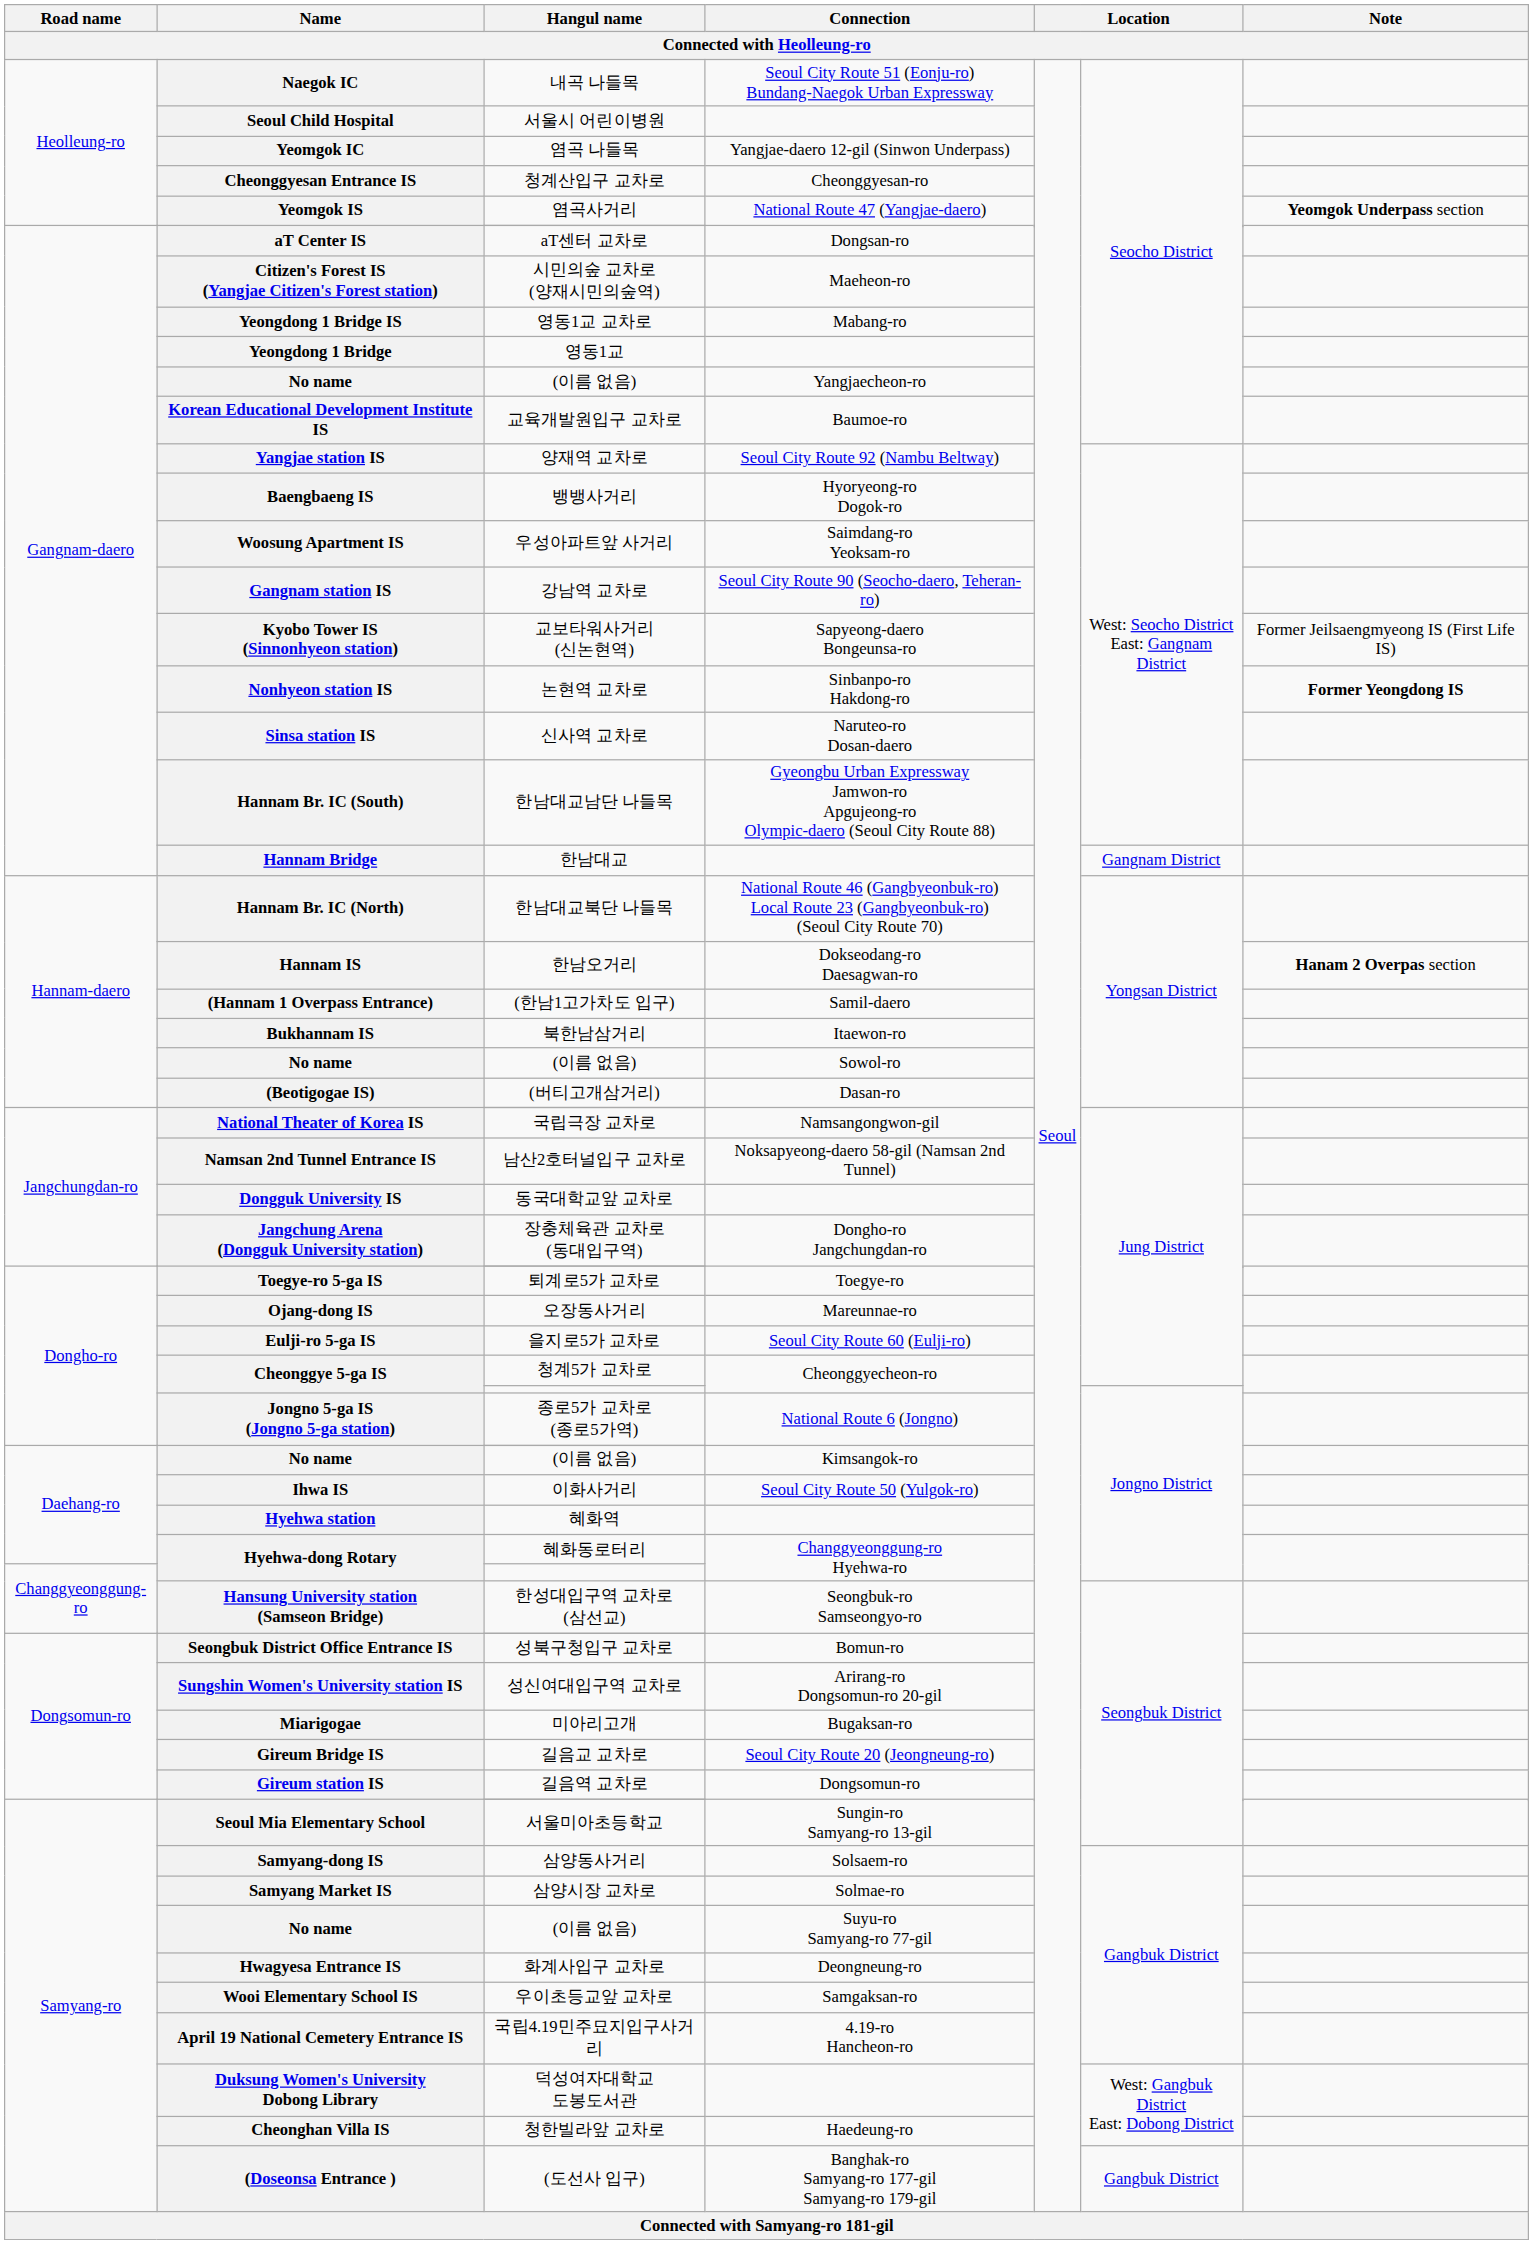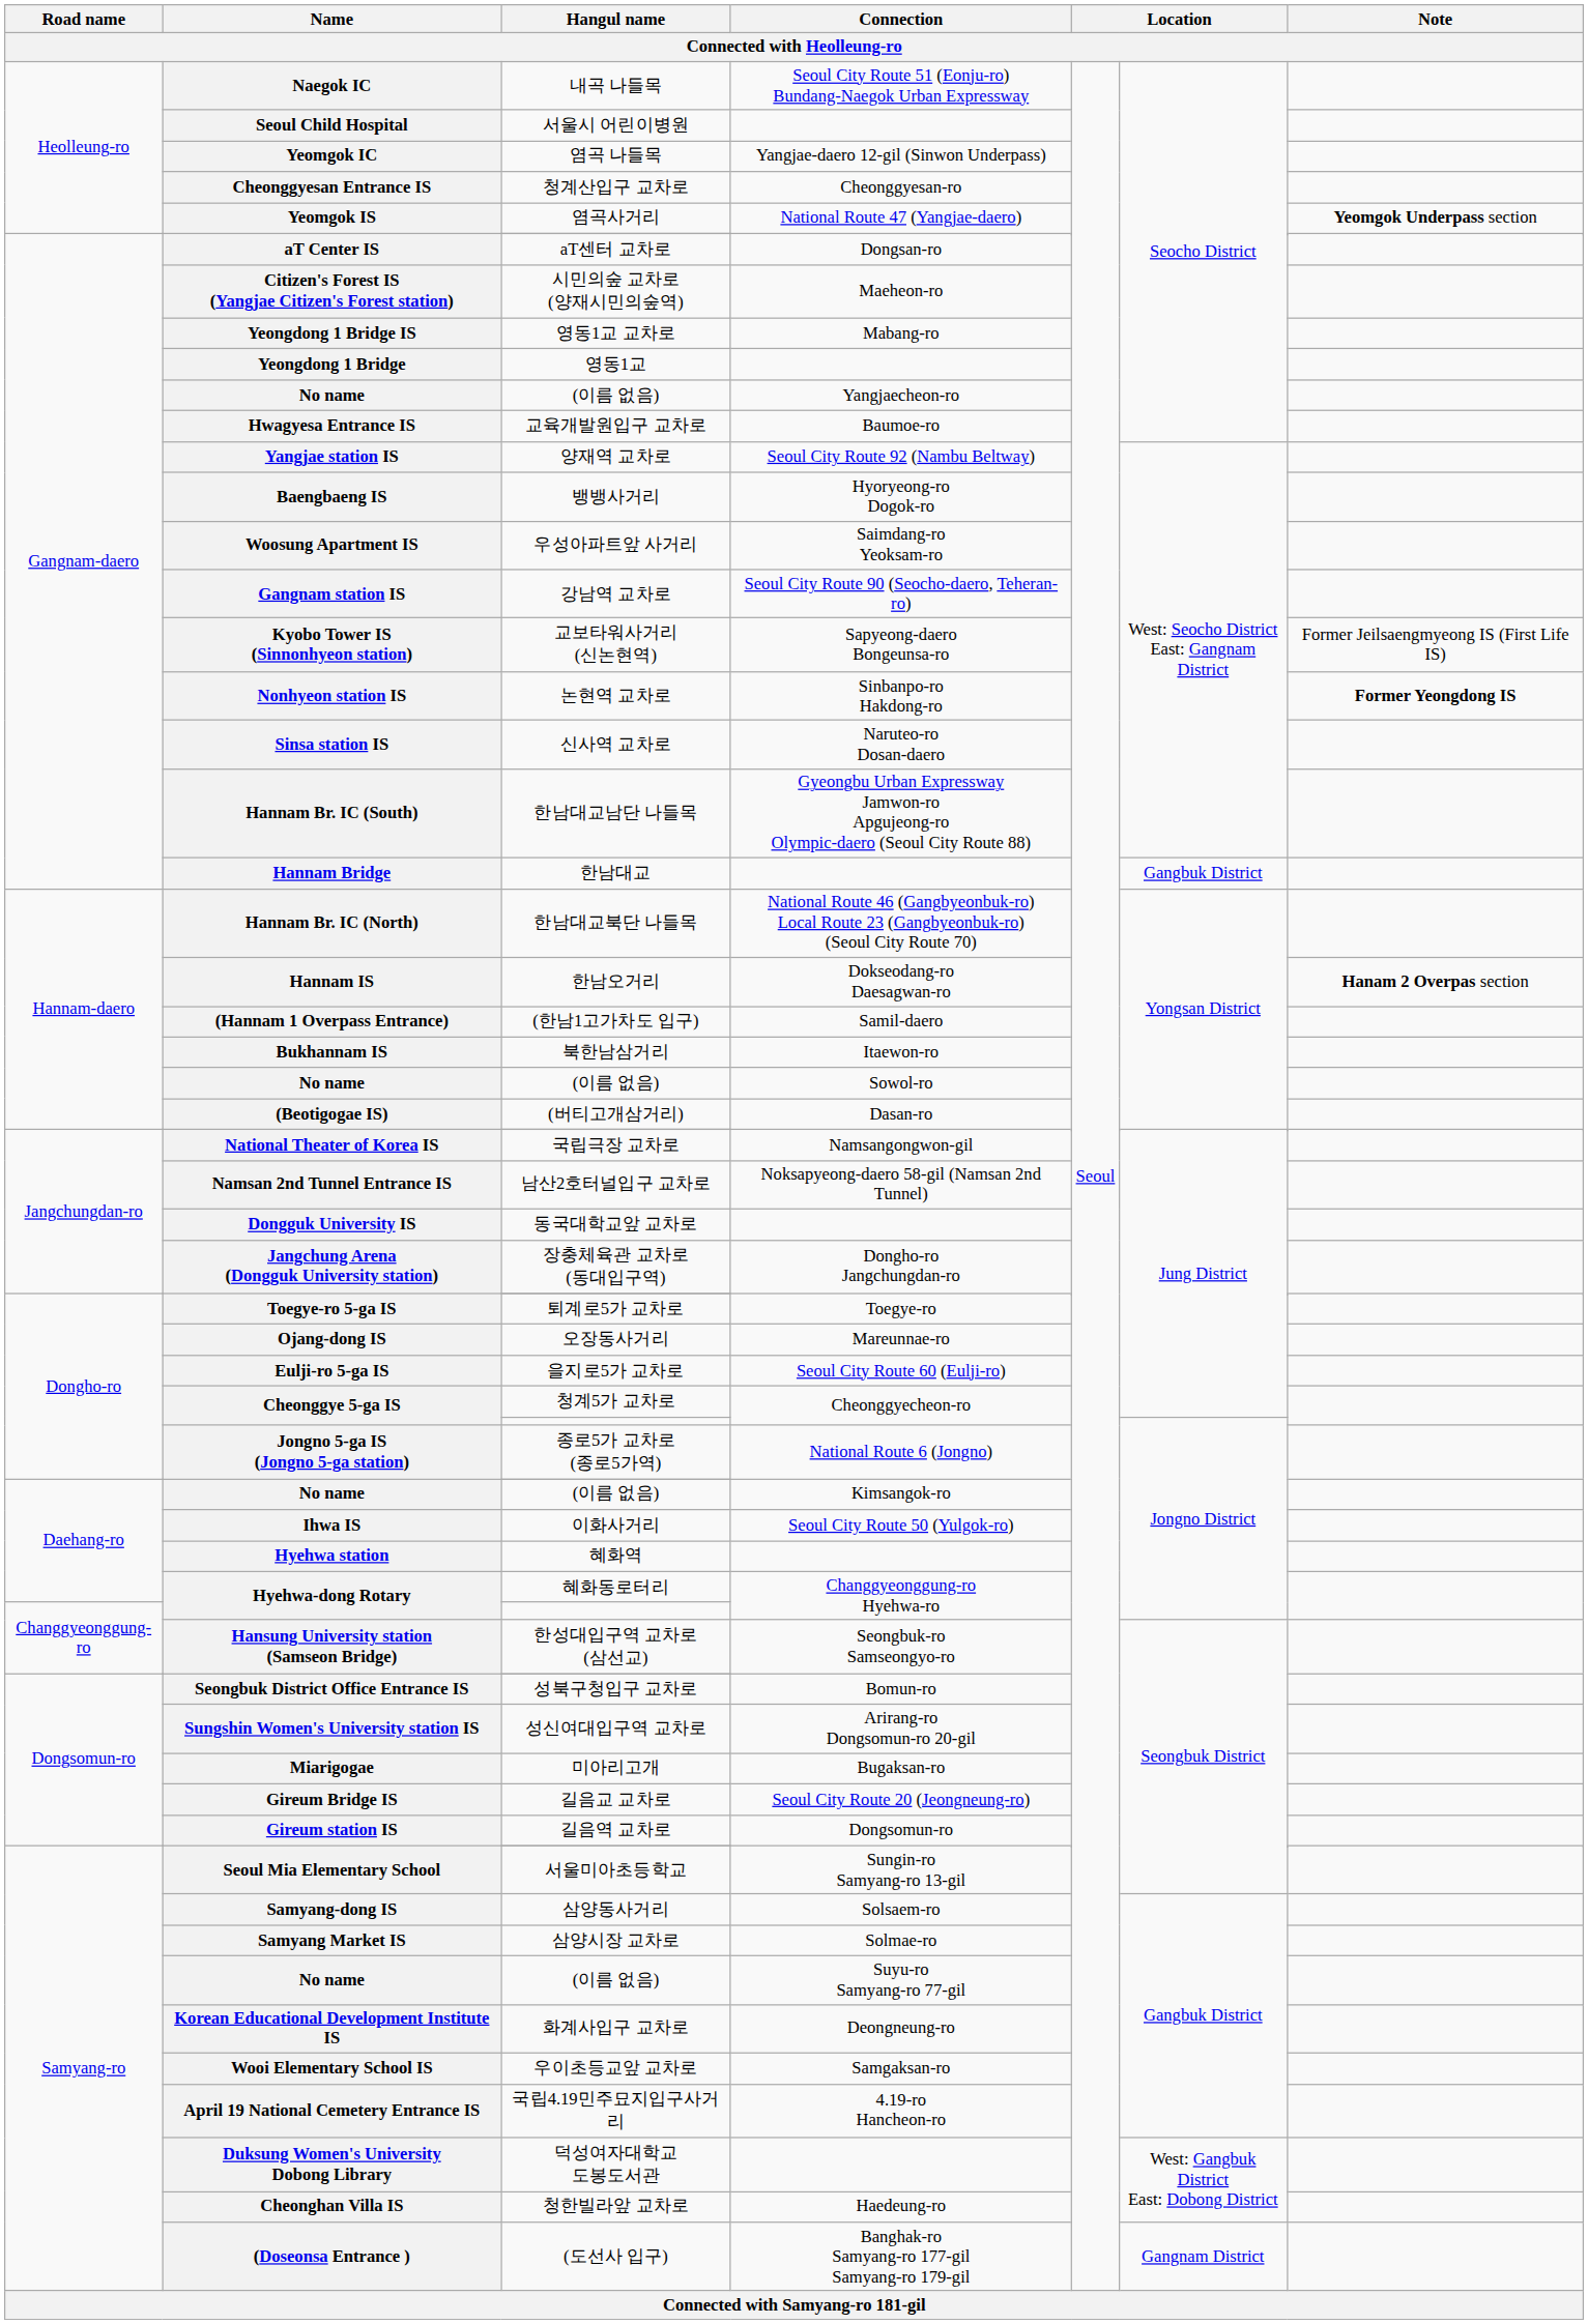교육개발원입구 교차로 | Name: Korean Educational Development Institute IS -> Hwagyesa Entrance IS
한남대교 | column 6: Gangnam District -> Gangbuk District
화계사입구 교차로 | Name: Hwagyesa Entrance IS -> Korean Educational Development Institute IS
(도선사 입구) | column 6: Gangbuk District -> Gangnam District
